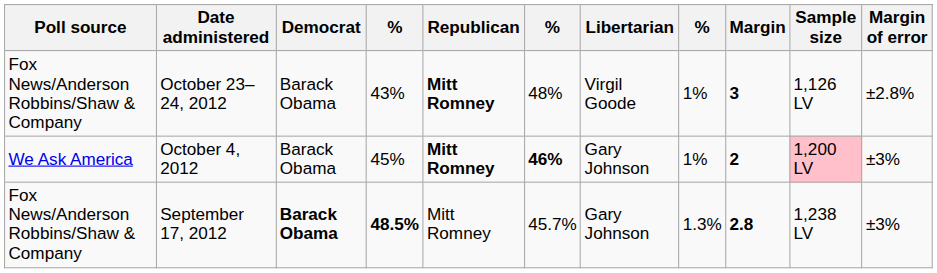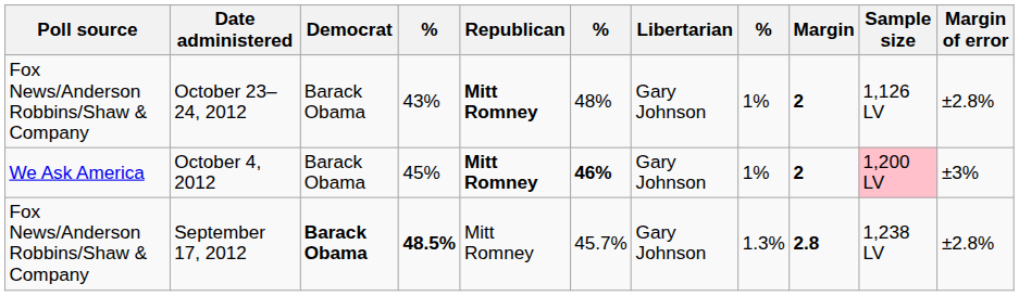October 23–24, 2012 | Libertarian: Virgil Goode -> Gary Johnson
October 23–24, 2012 | Margin: 3 -> 2
September 17, 2012 | Margin of error: ±3% -> ±2.8%
